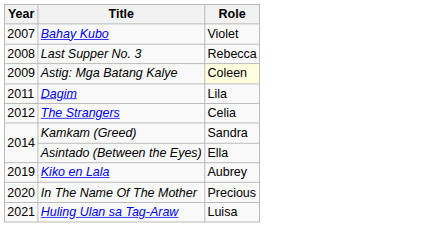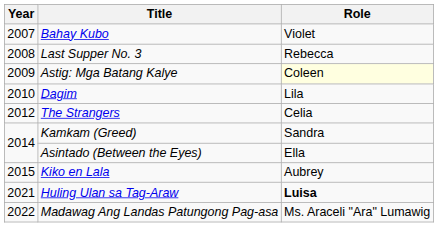Dagim | Year: 2011 -> 2010
Kiko en Lala | Year: 2019 -> 2015
- row: 2020 | In The Name Of The Mother | Precious
Huling Ulan sa Tag-Araw | Role: normal -> bold
+ row: 2022 | Madawag Ang Landas Patungong Pag-asa | Ms. Araceli "Ara" Lumawig
